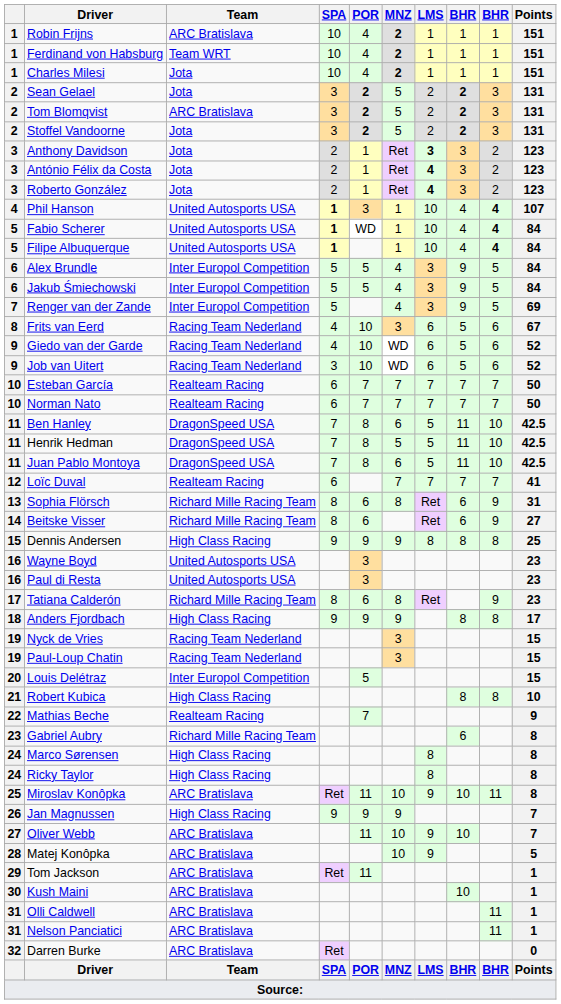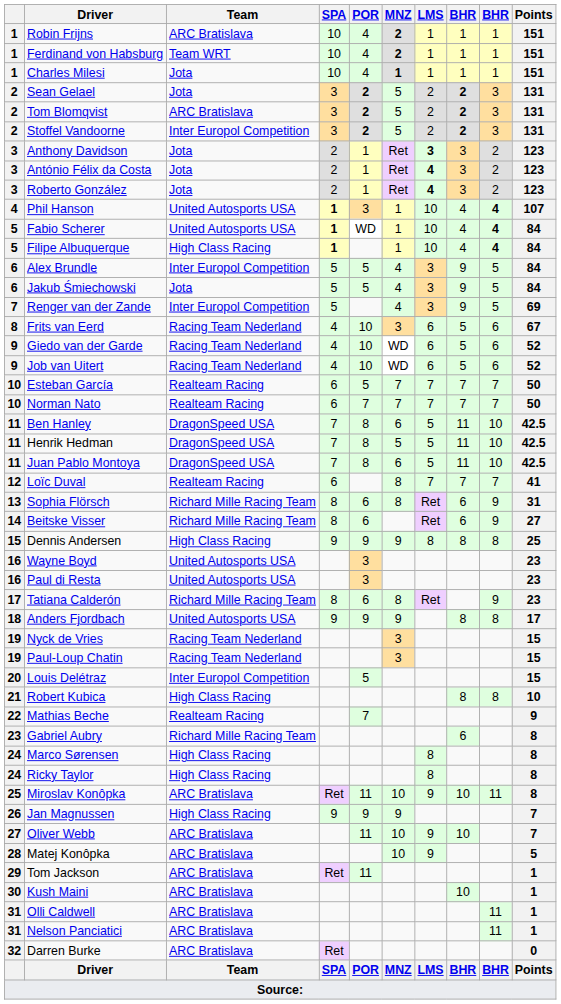Charles Milesi | MNZ: 2 -> 1
Stoffel Vandoorne | Team: Jota -> Inter Europol Competition
Filipe Albuquerque | Team: United Autosports USA -> High Class Racing
Jakub Śmiechowski | Team: Inter Europol Competition -> Jota
Job van Uitert | SPA: 3 -> 4
Esteban García | POR: 7 -> 5
Loïc Duval | MNZ: 7 -> 8
Anders Fjordbach | Team: High Class Racing -> United Autosports USA
